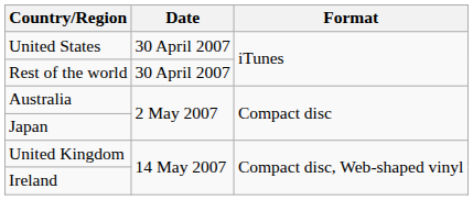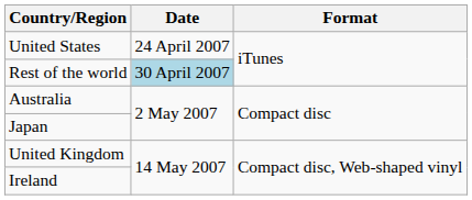United States | Date: 30 April 2007 -> 24 April 2007
Rest of the world | Date: no background -> lightblue background
